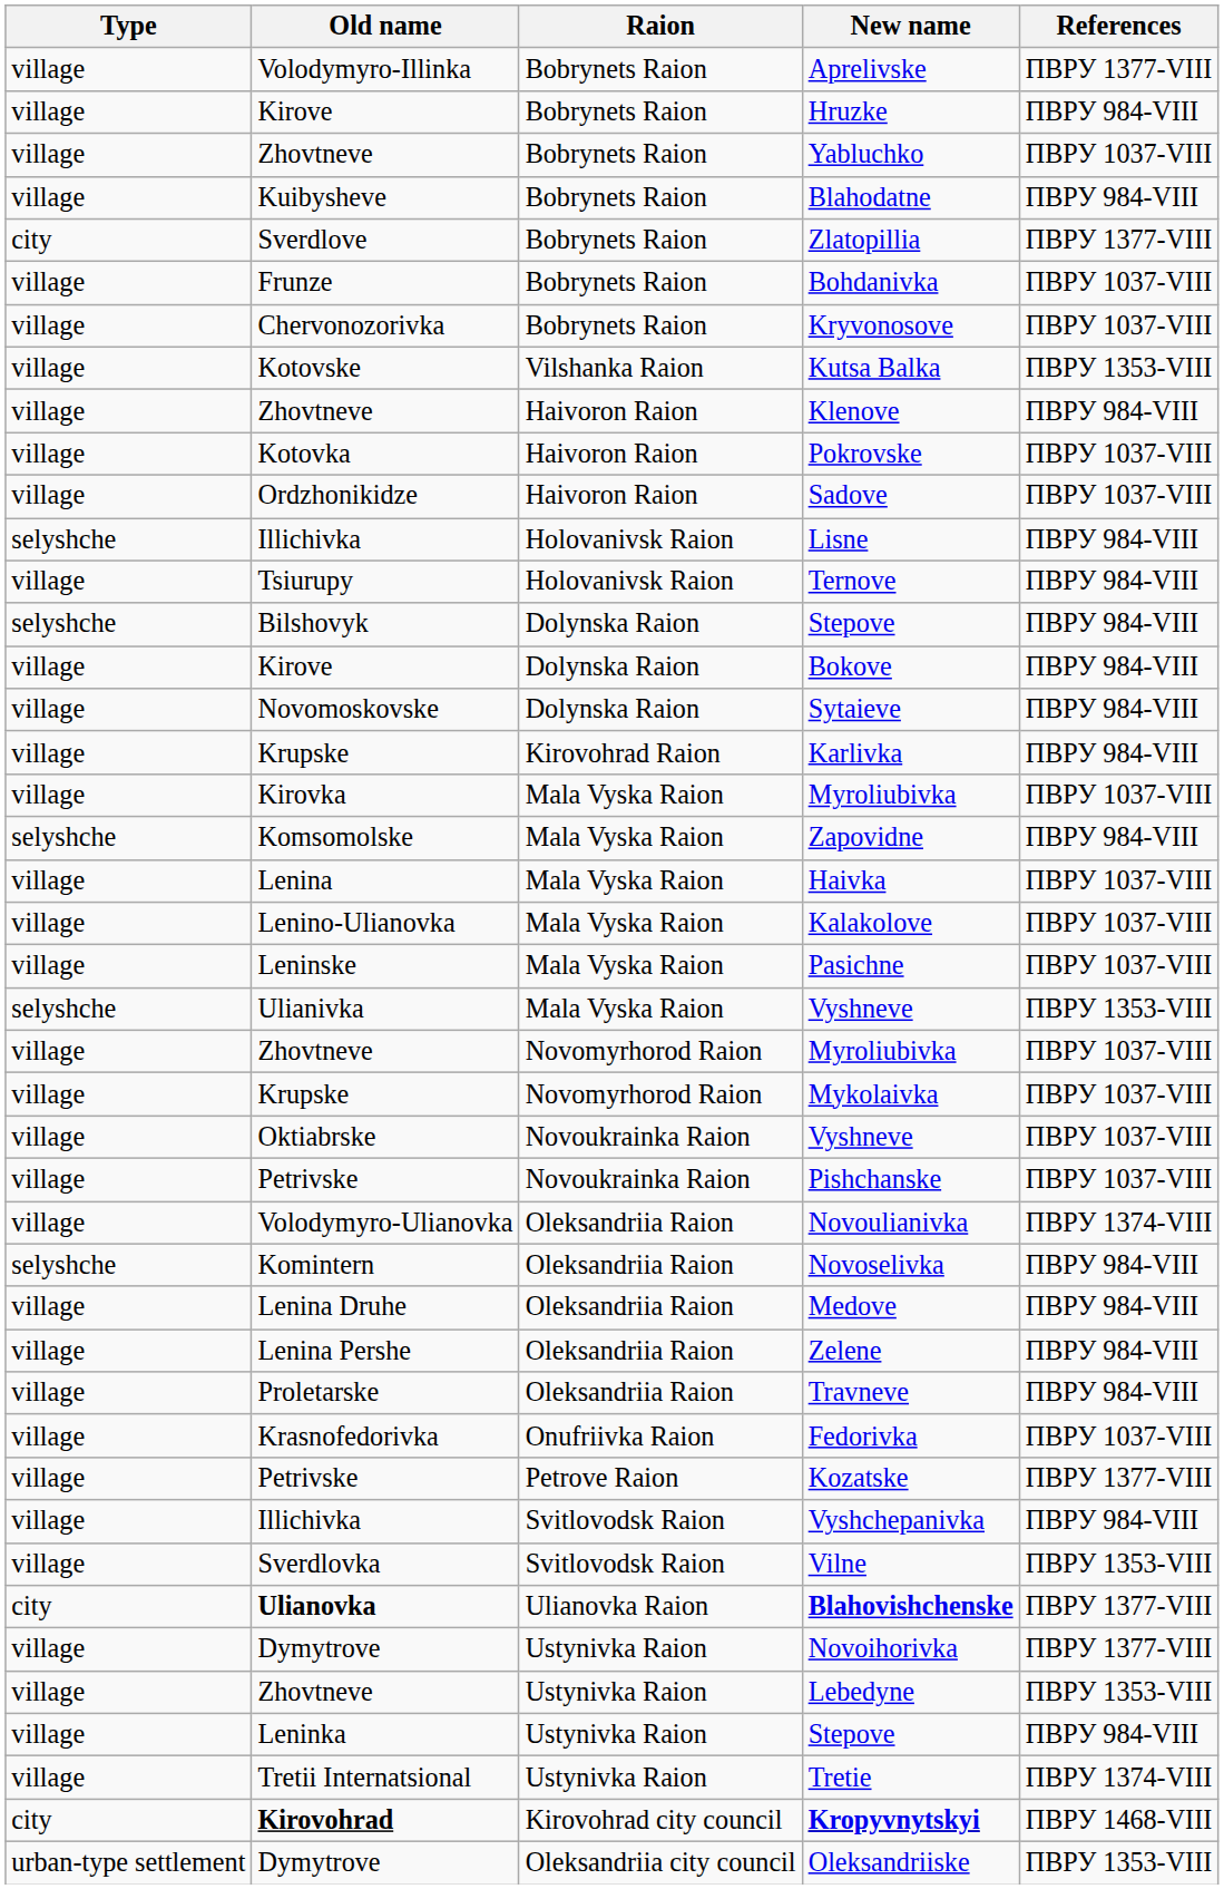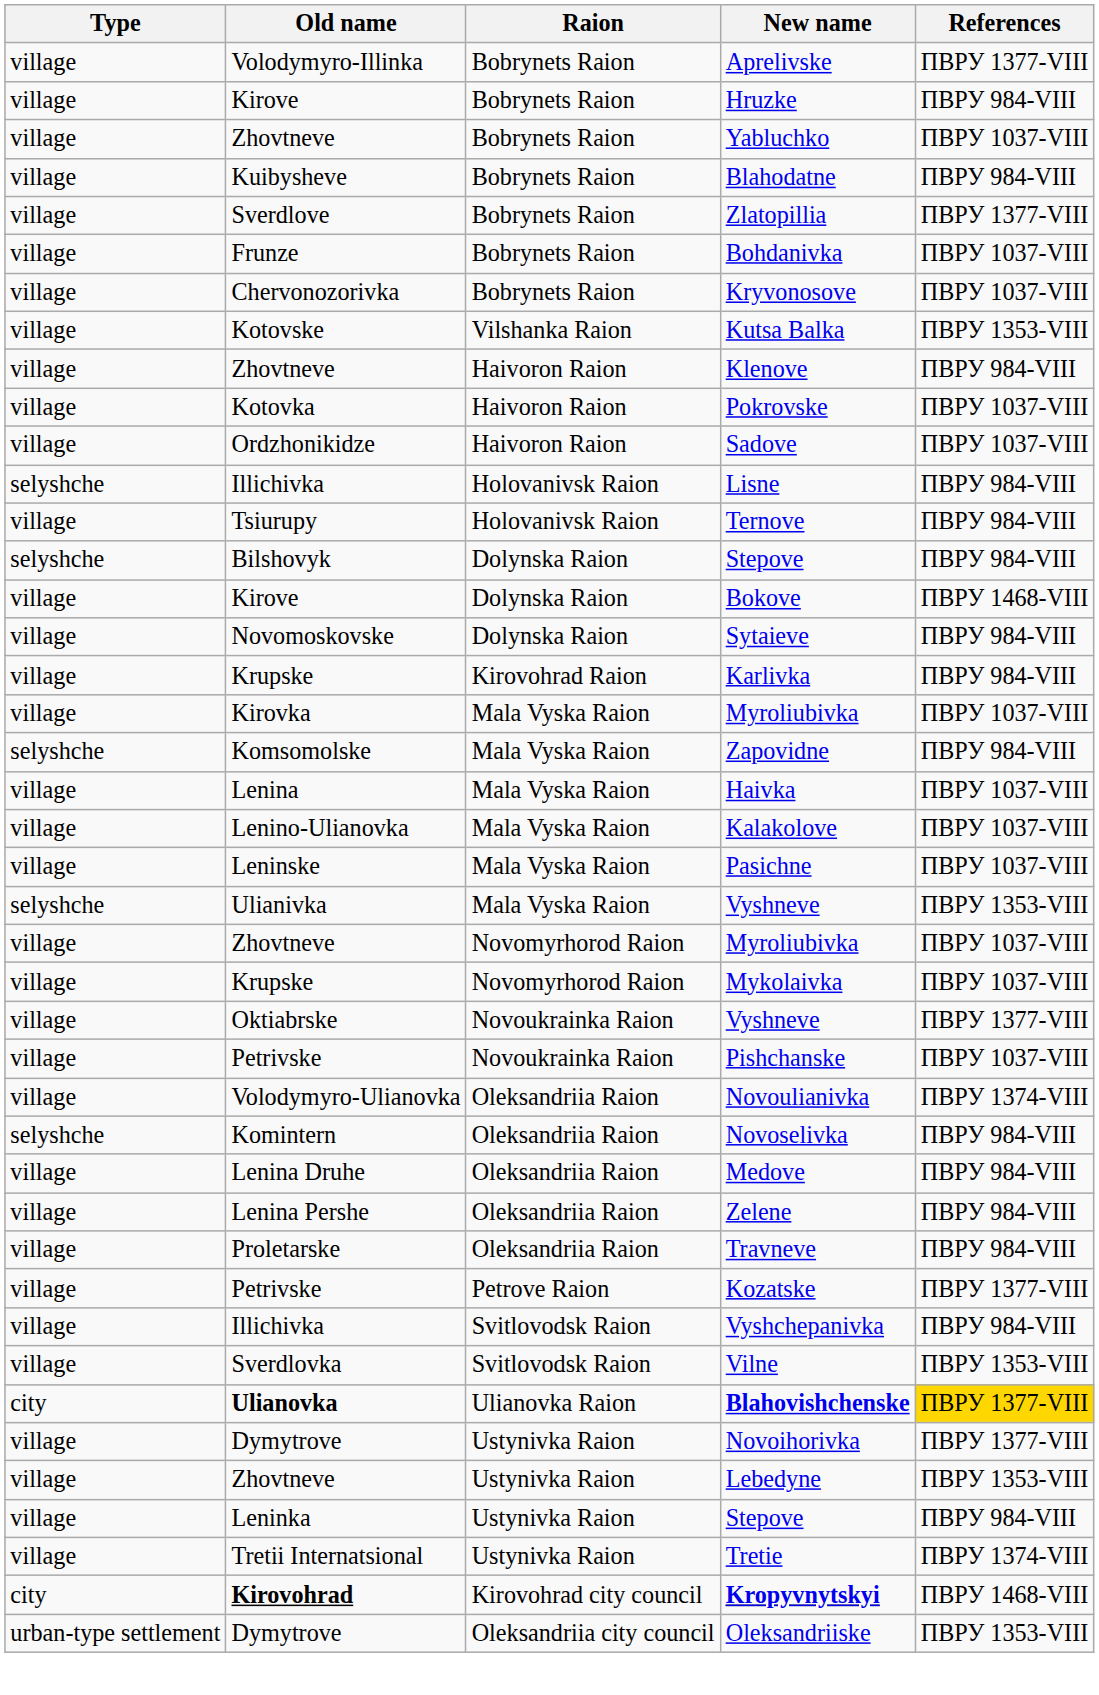Zlatopillia | Type: city -> village
Bokove | References: ПВРУ 984-VIII -> ПВРУ 1468-VIII
Oktiabrske / Vyshneve | References: ПВРУ 1037-VIII -> ПВРУ 1377-VIII
- row: village | Krasnofedorivka | Onufriivka Raion | Fedorivka | ПВРУ 1037-VIII
Blahovishchenske | References: no background -> gold background
